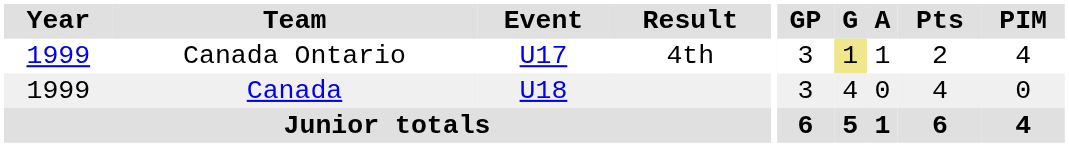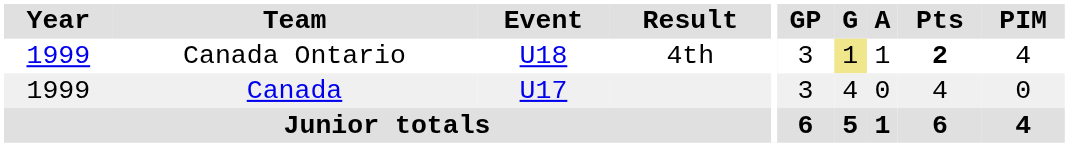Canada Ontario | Event: U17 -> U18
Canada Ontario | Pts: normal -> bold
Canada | Event: U18 -> U17
